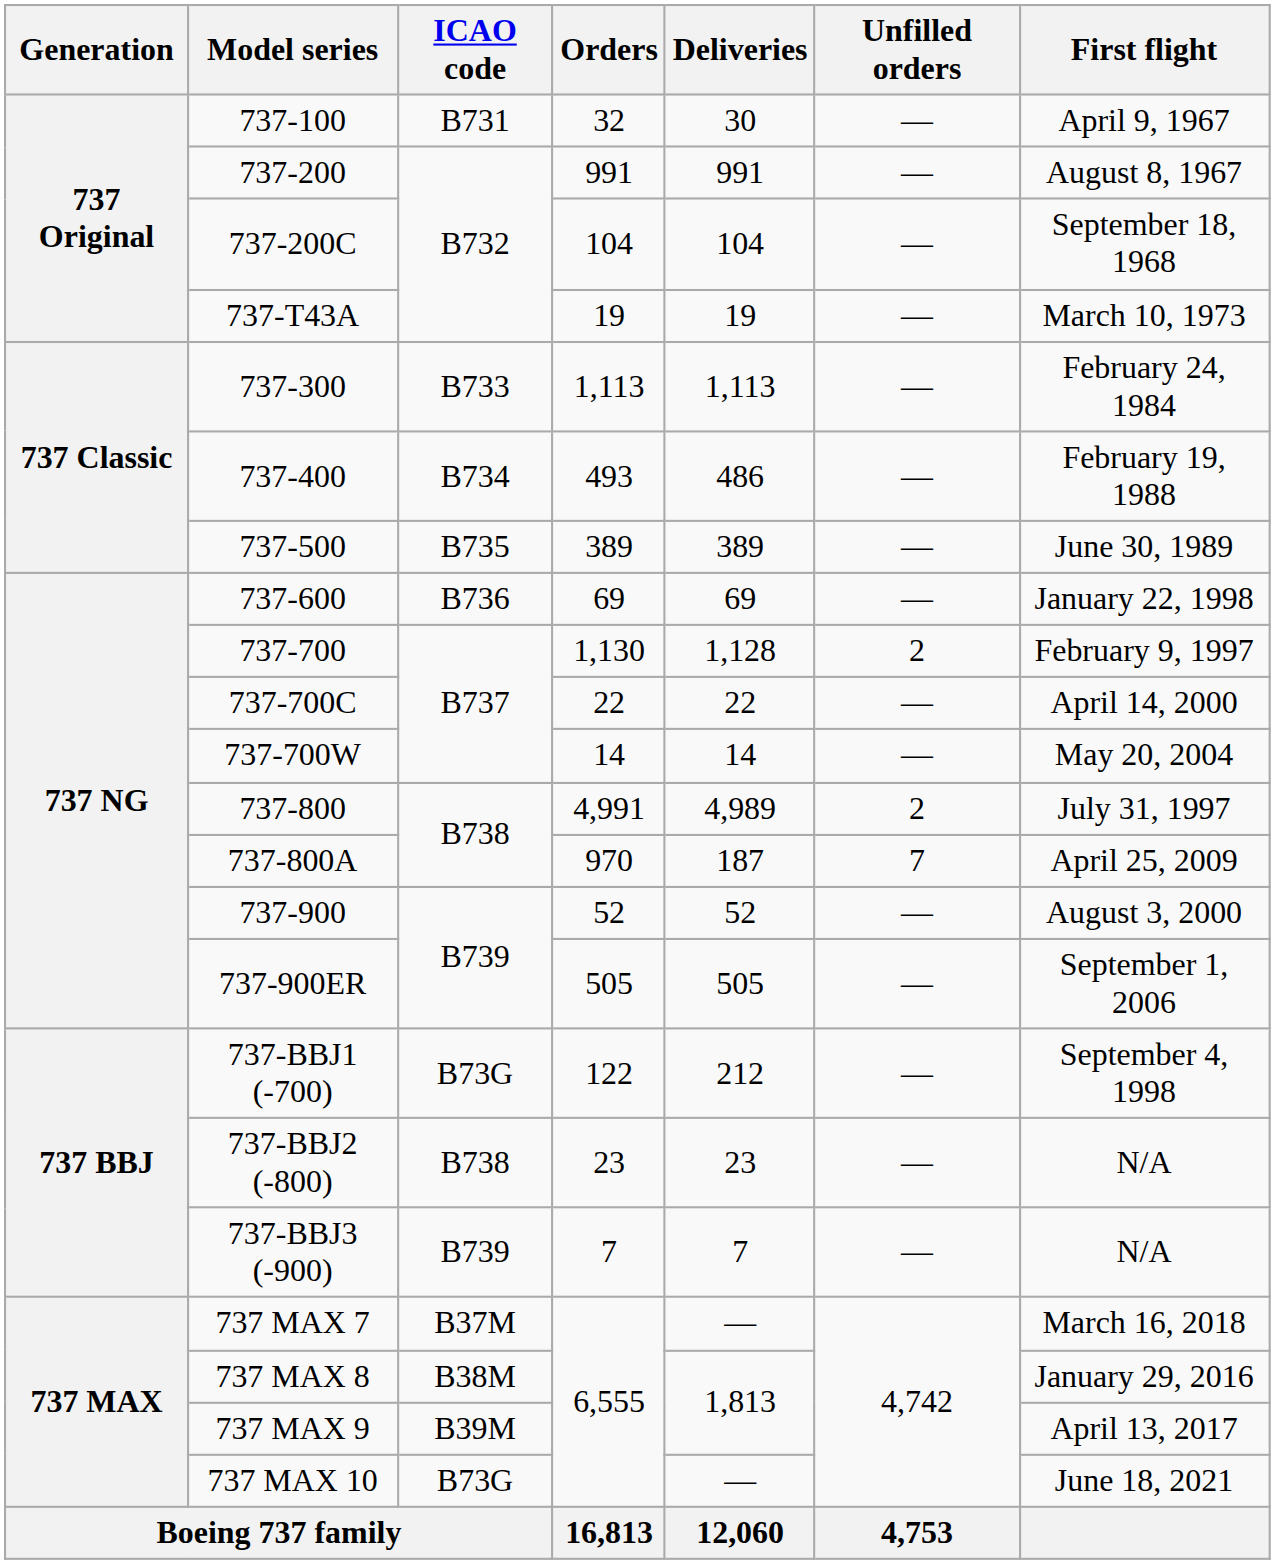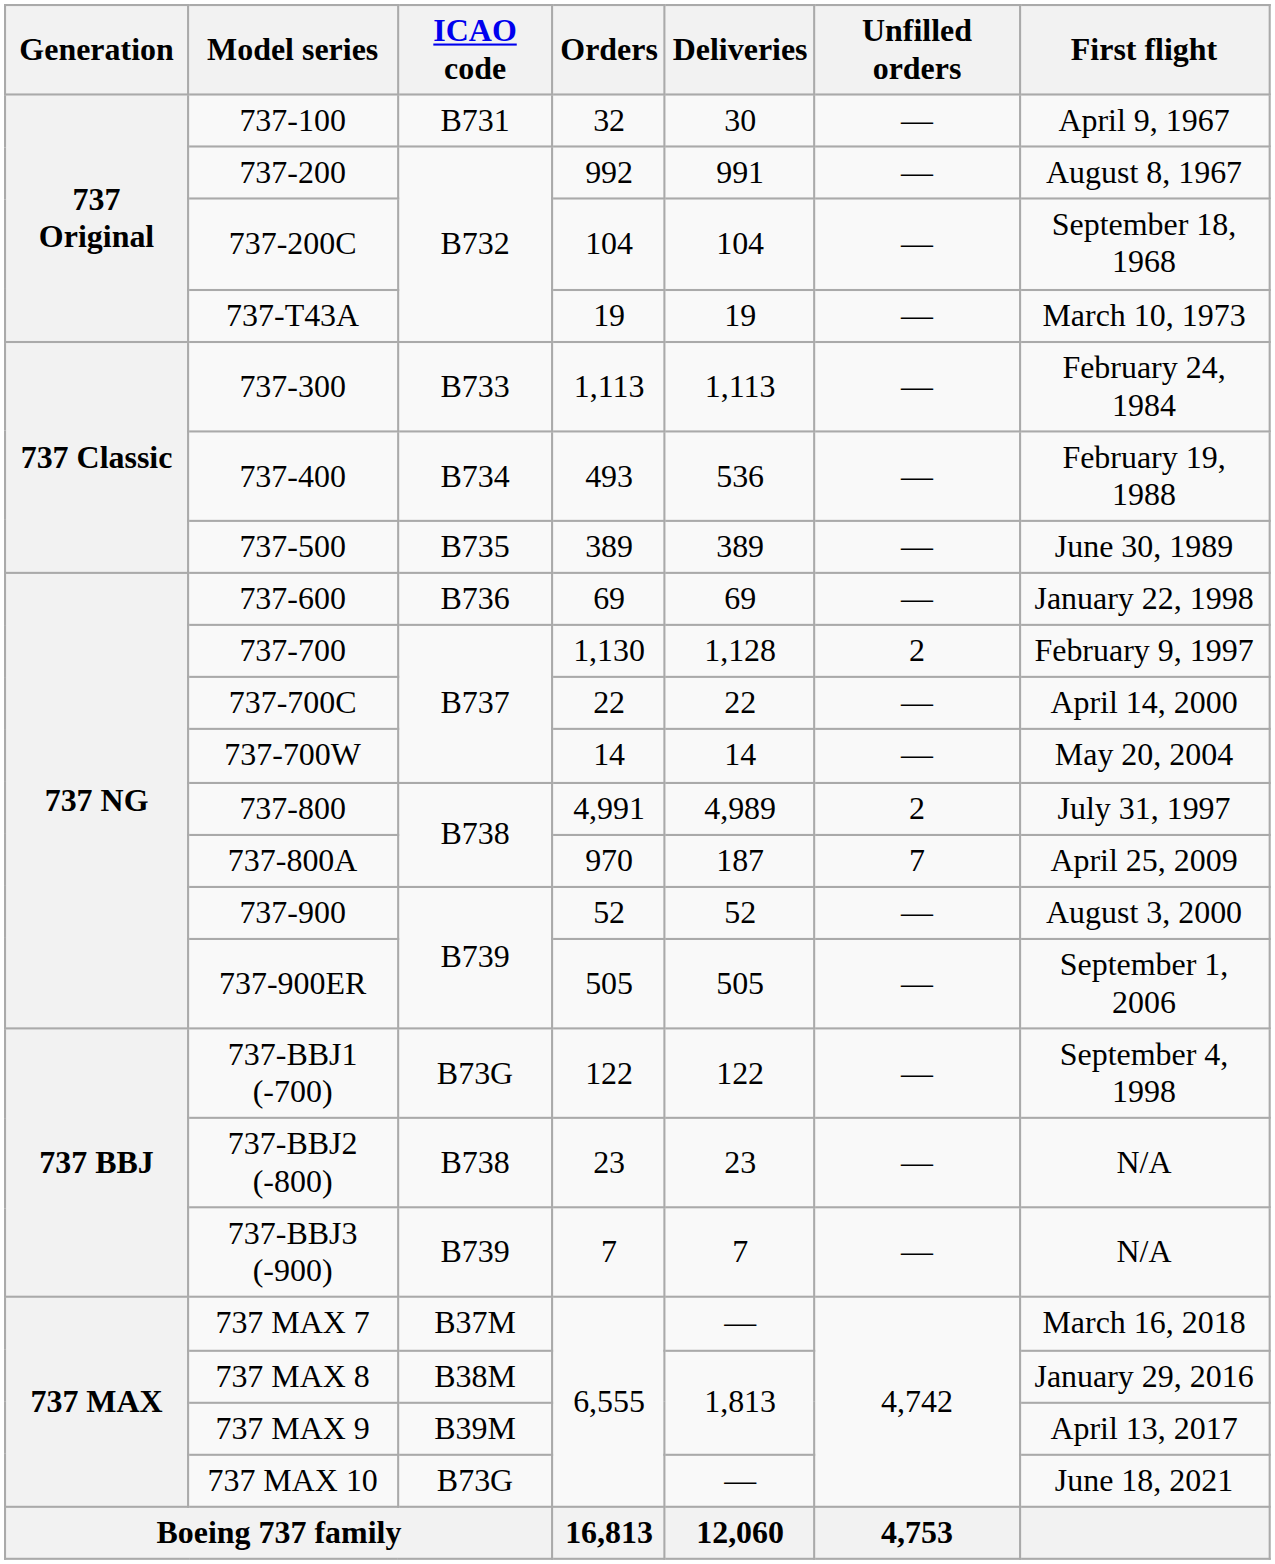737-200 | Orders: 991 -> 992
737-400 | Deliveries: 486 -> 536
737-BBJ1 (-700) | Deliveries: 212 -> 122
